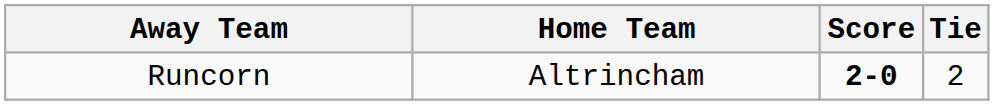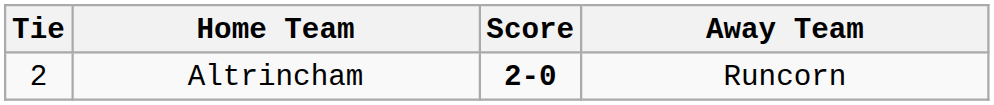columns swapped: Tie <-> Away Team
